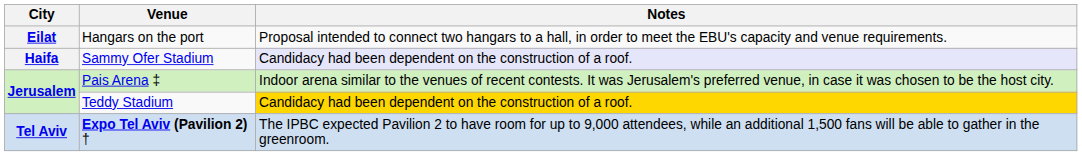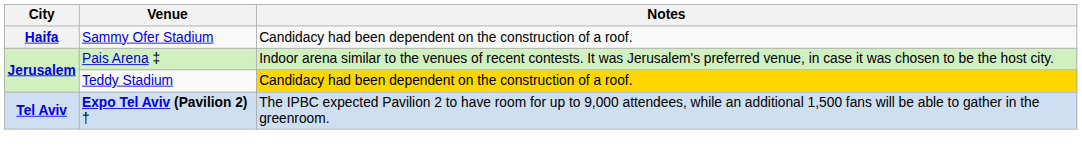- row: Eilat | Hangars on the port | Proposal intended to connect two hangars to a hall, in order to meet the EBU's capacity and venue requirements.
Sammy Ofer Stadium | Notes: lavender background -> no background
